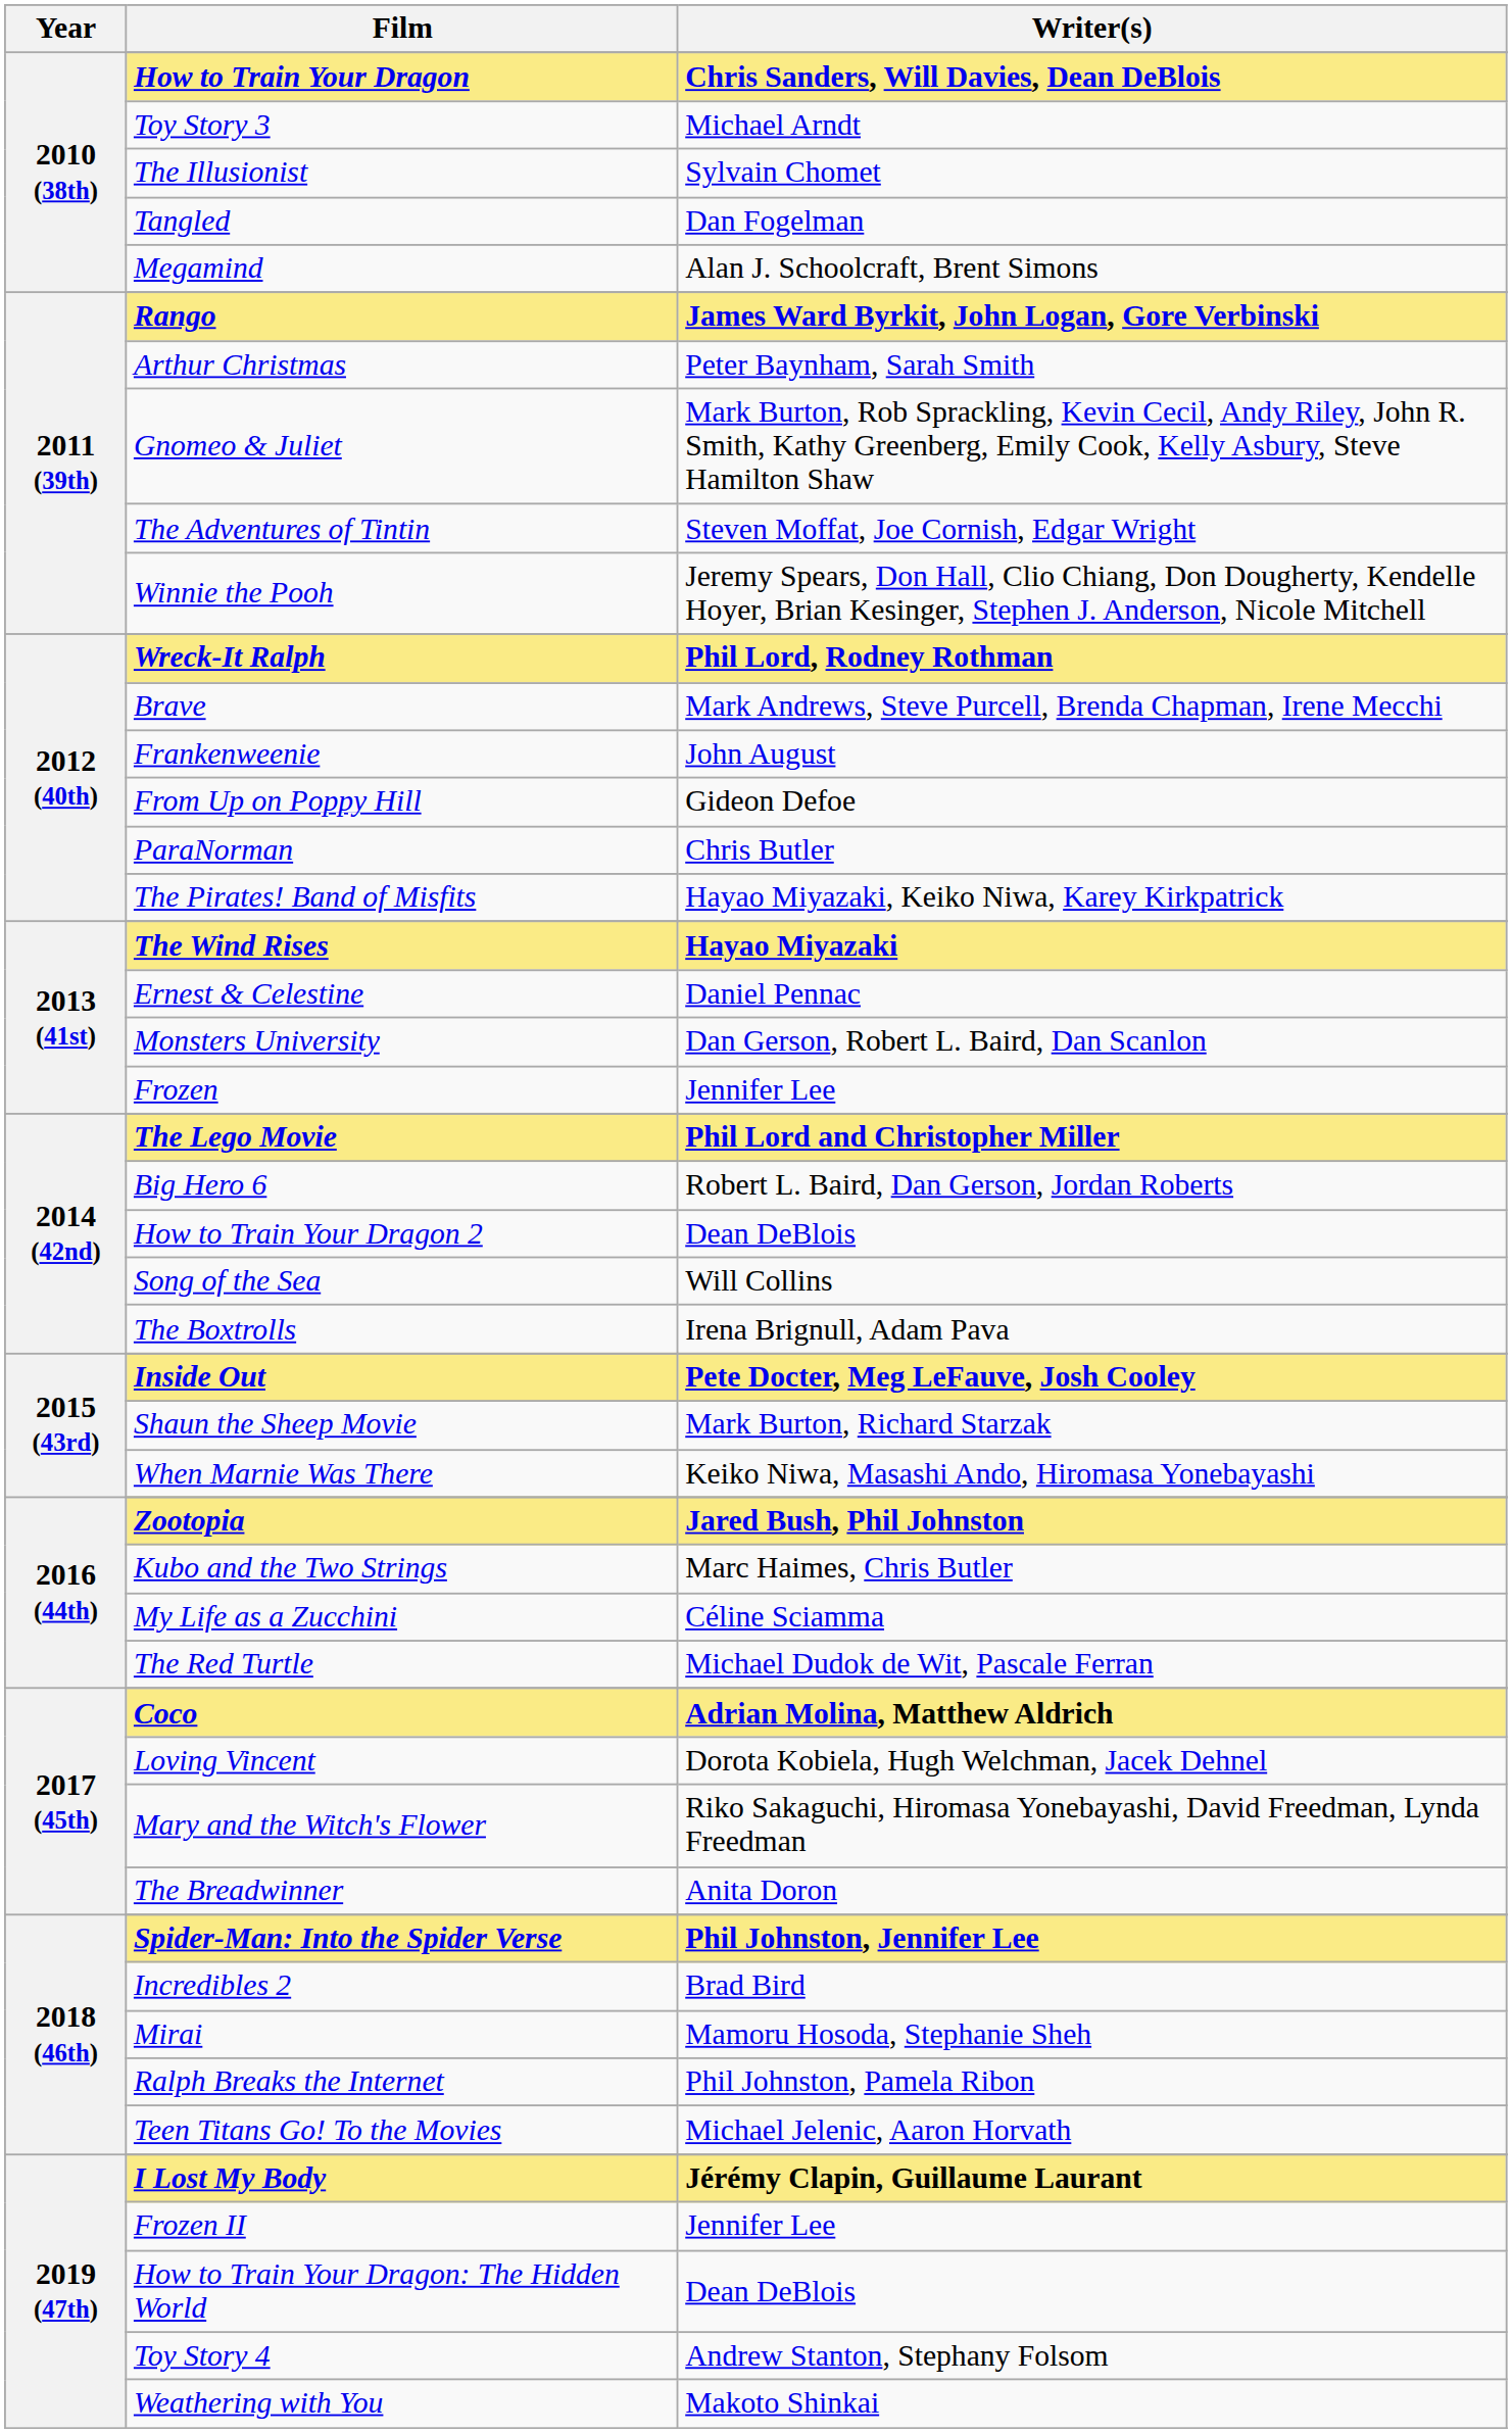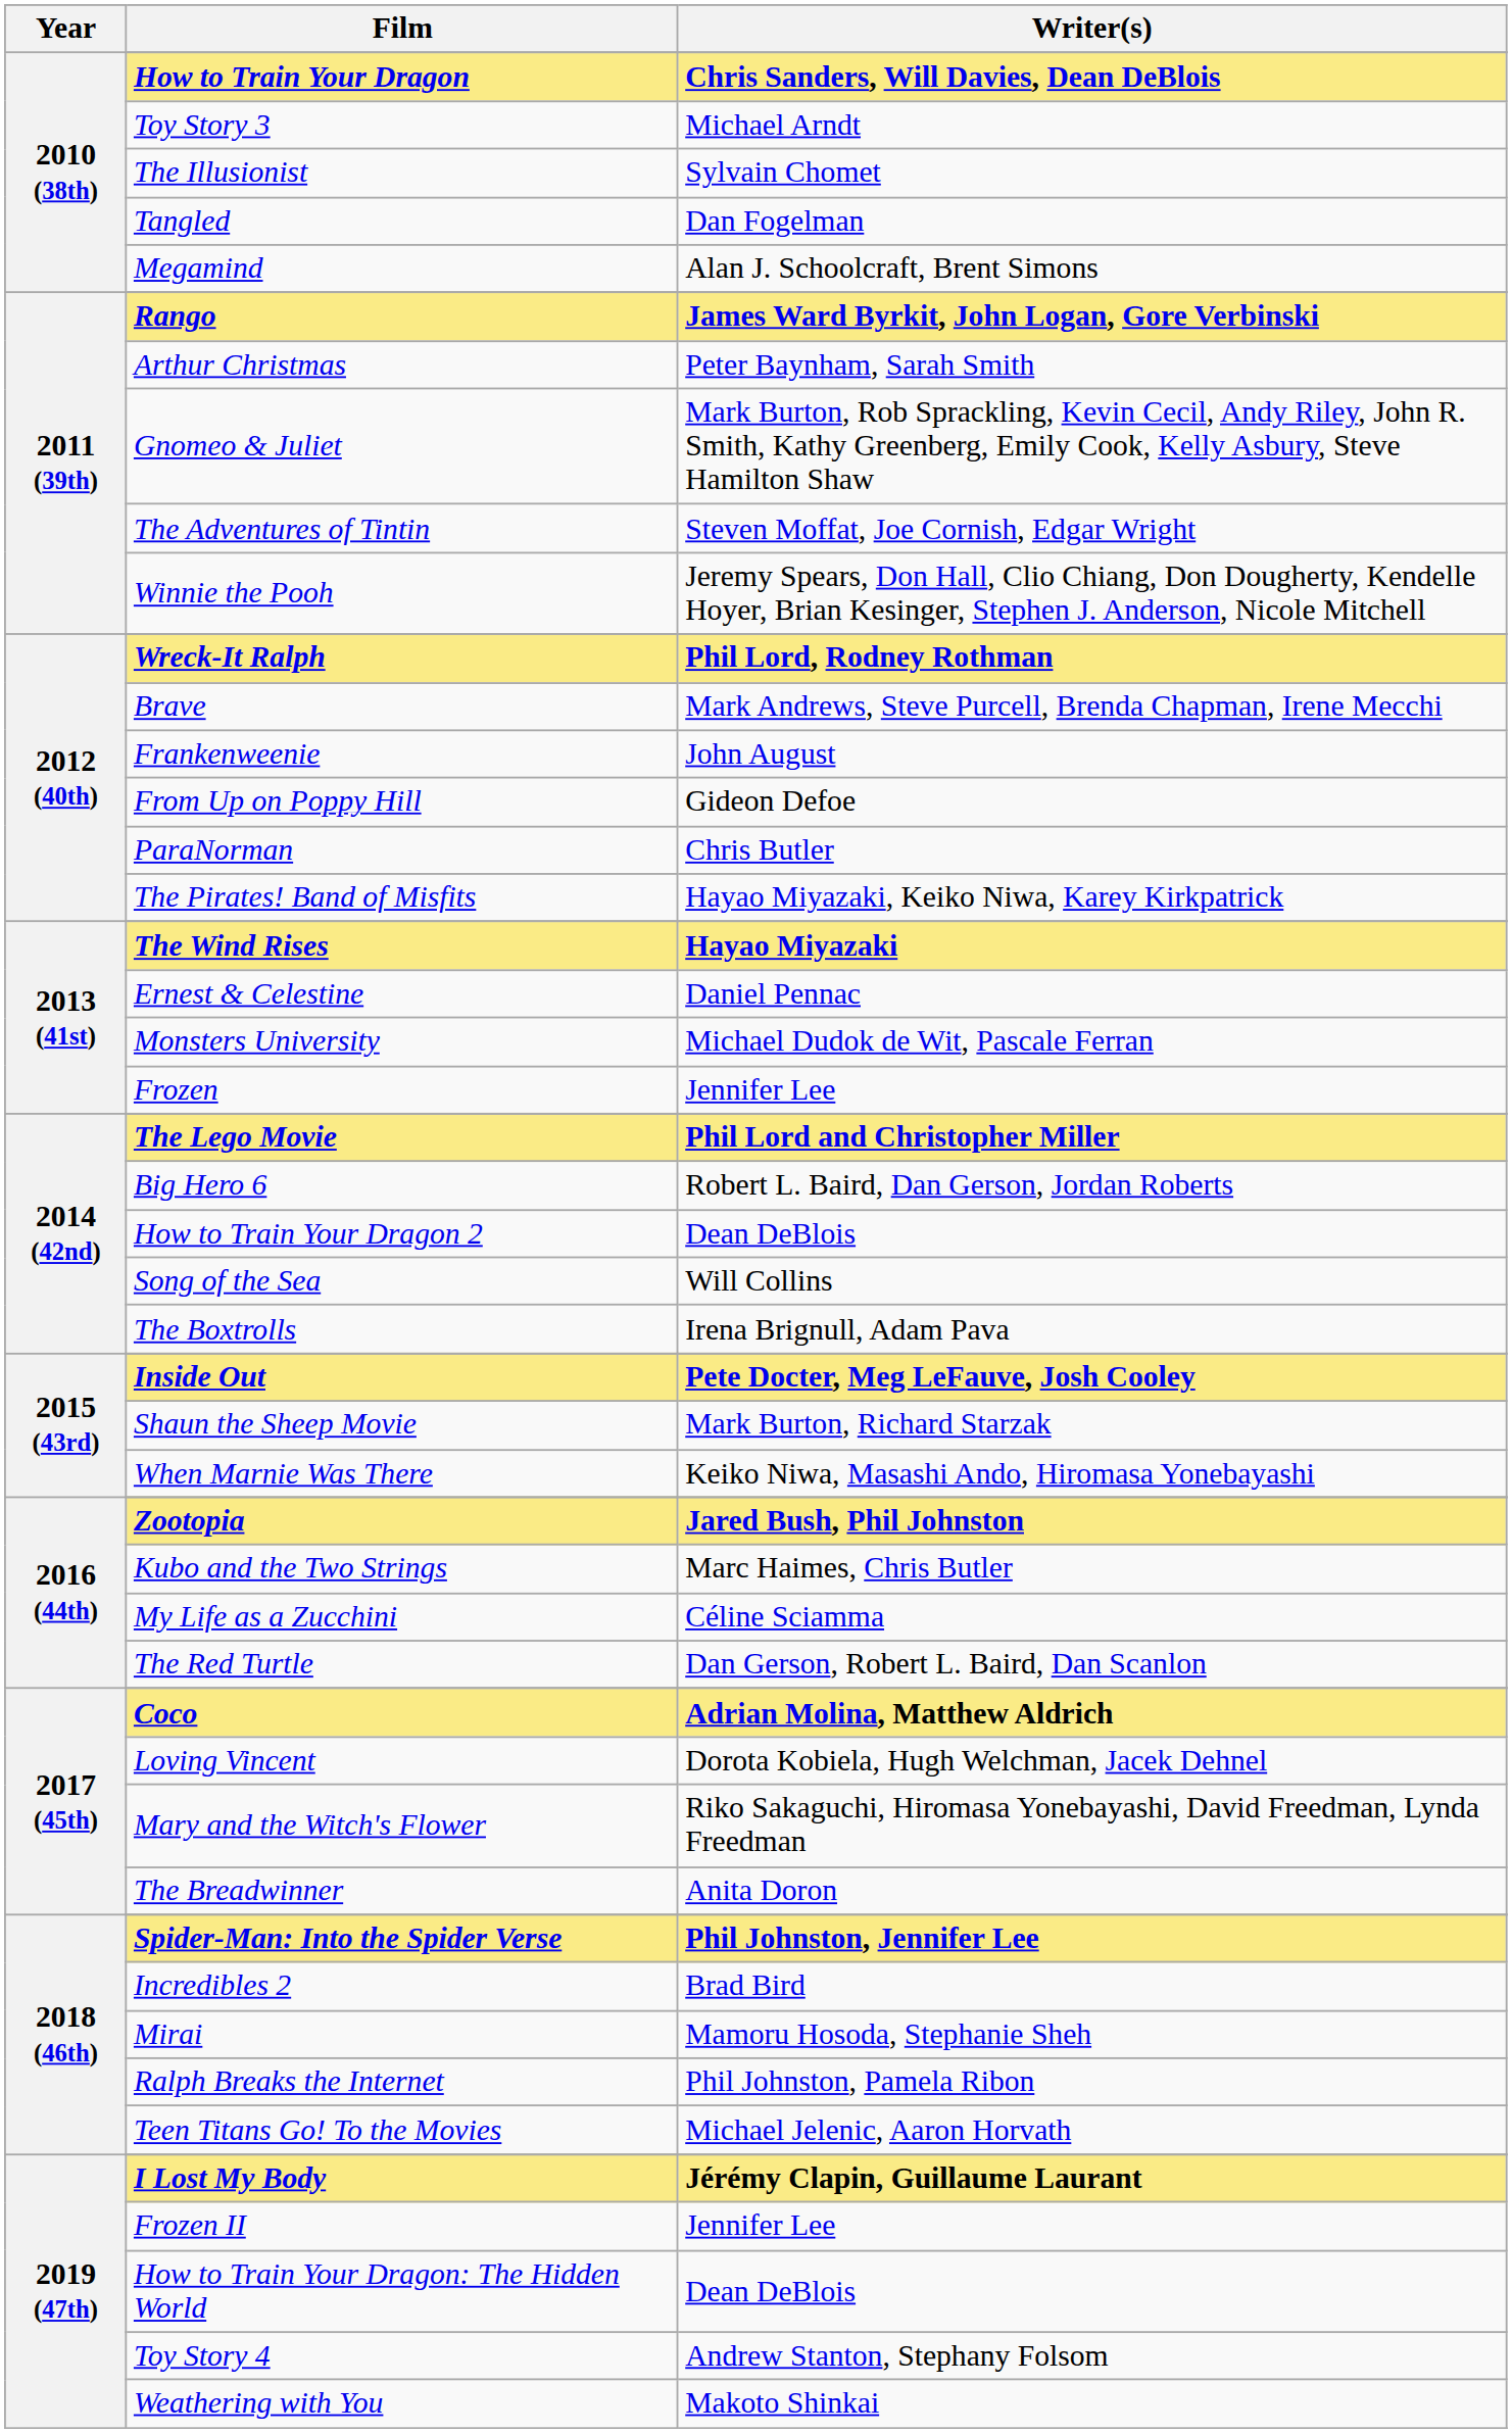Monsters University | Writer(s): Dan Gerson, Robert L. Baird, Dan Scanlon -> Michael Dudok de Wit, Pascale Ferran
The Red Turtle | Writer(s): Michael Dudok de Wit, Pascale Ferran -> Dan Gerson, Robert L. Baird, Dan Scanlon
